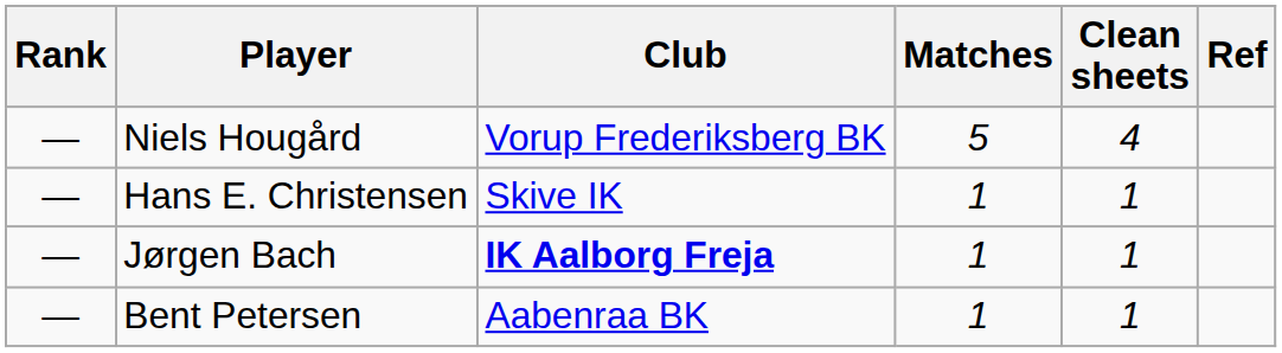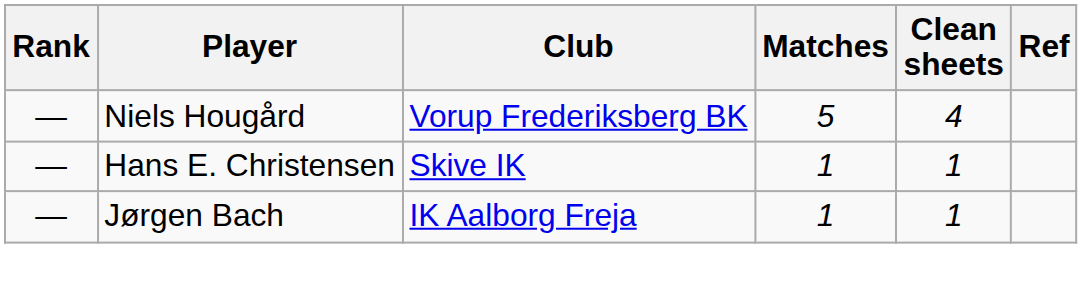Jørgen Bach | Club: bold -> normal
- row: — | Bent Petersen | Aabenraa BK | 1 | 1
